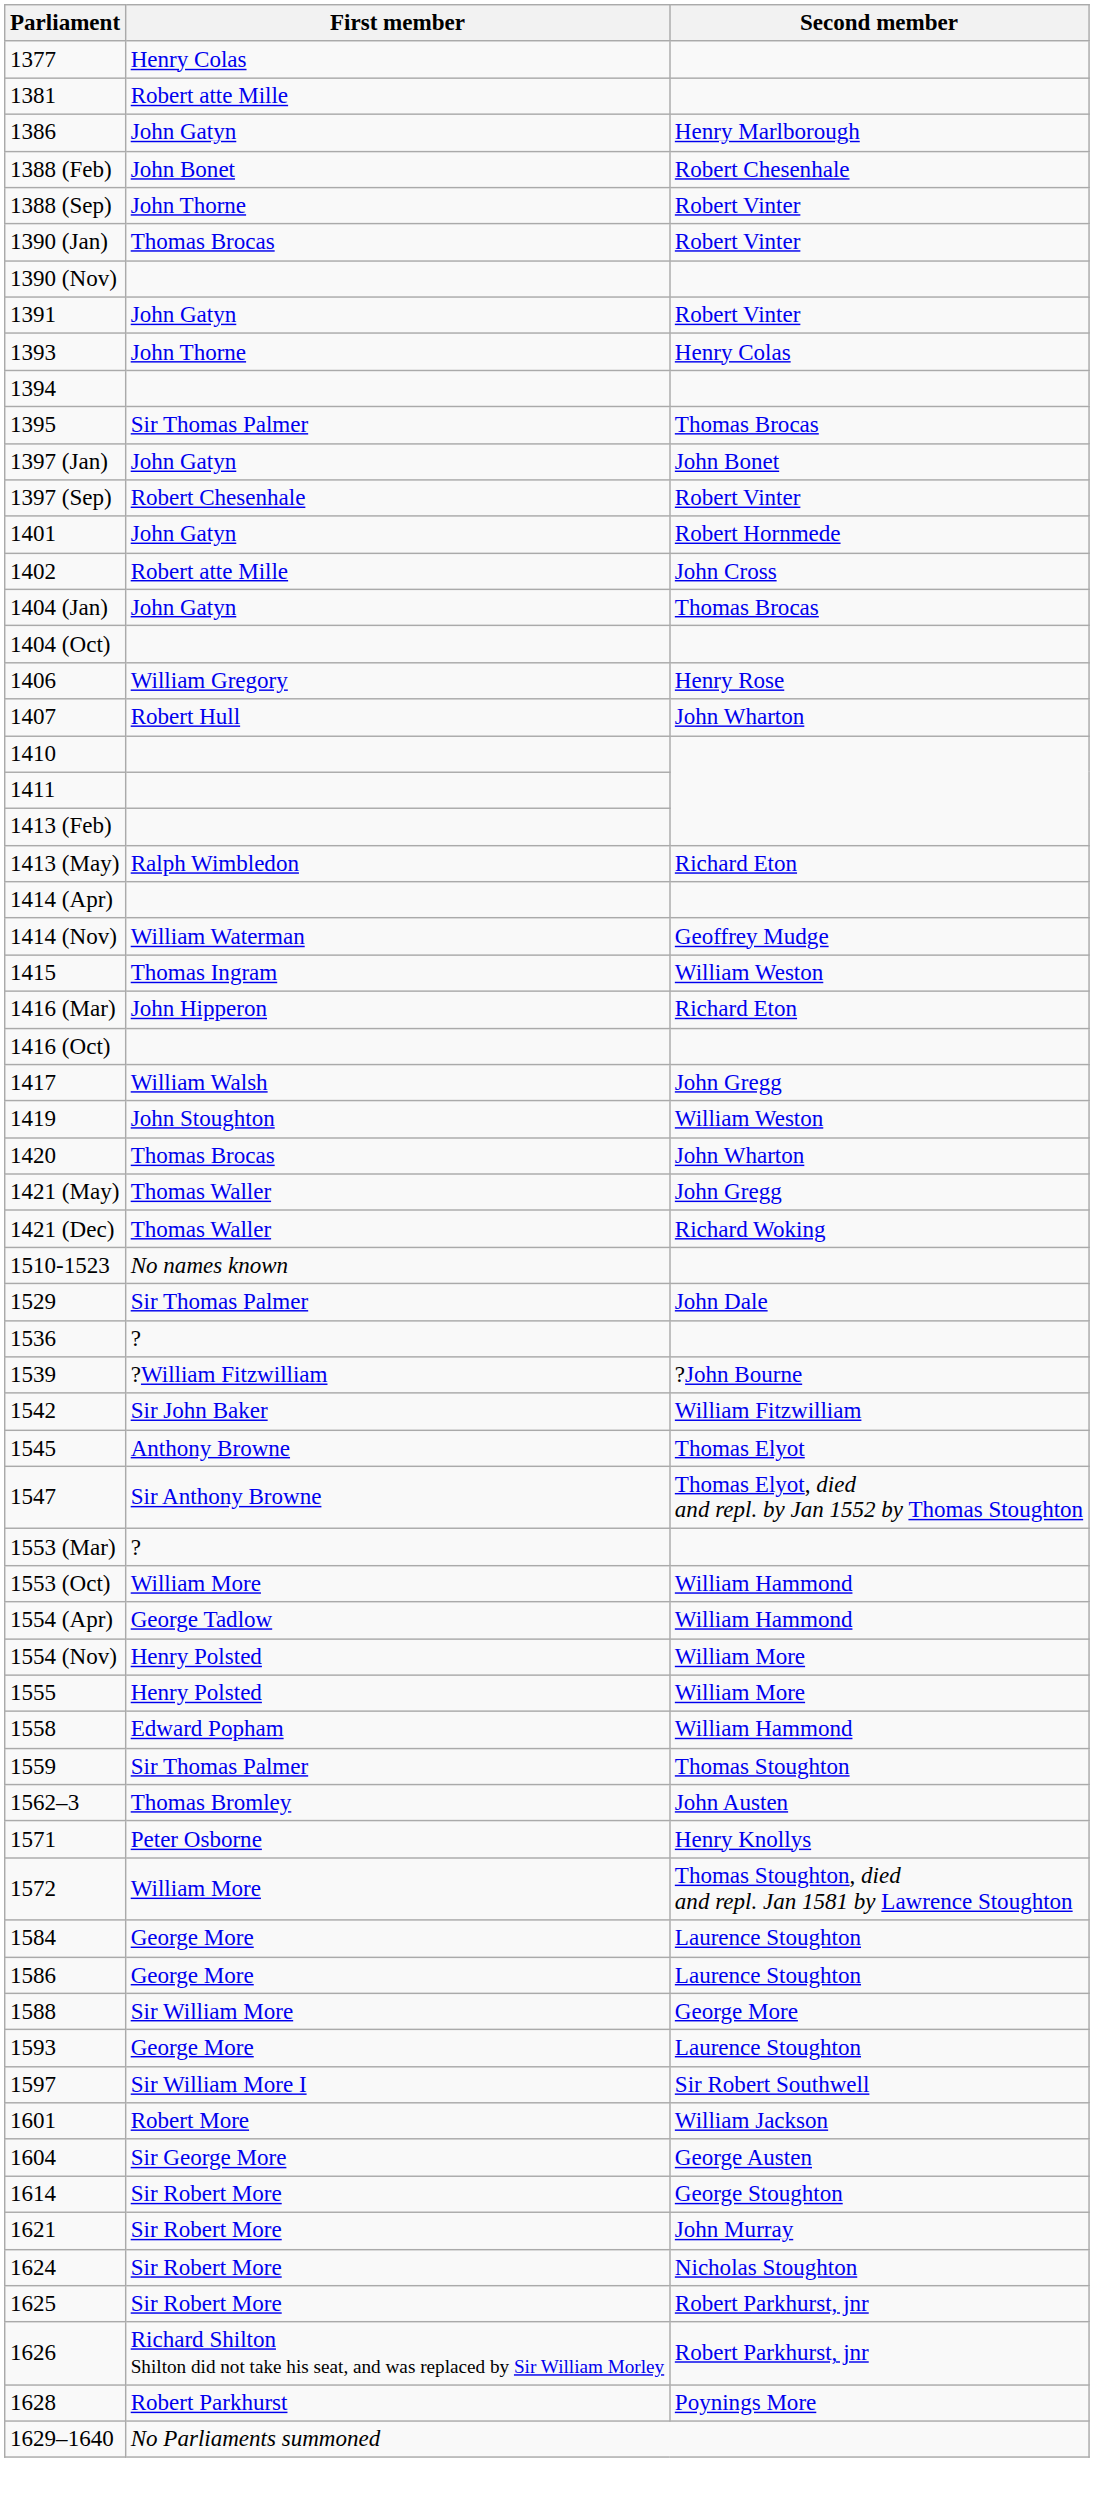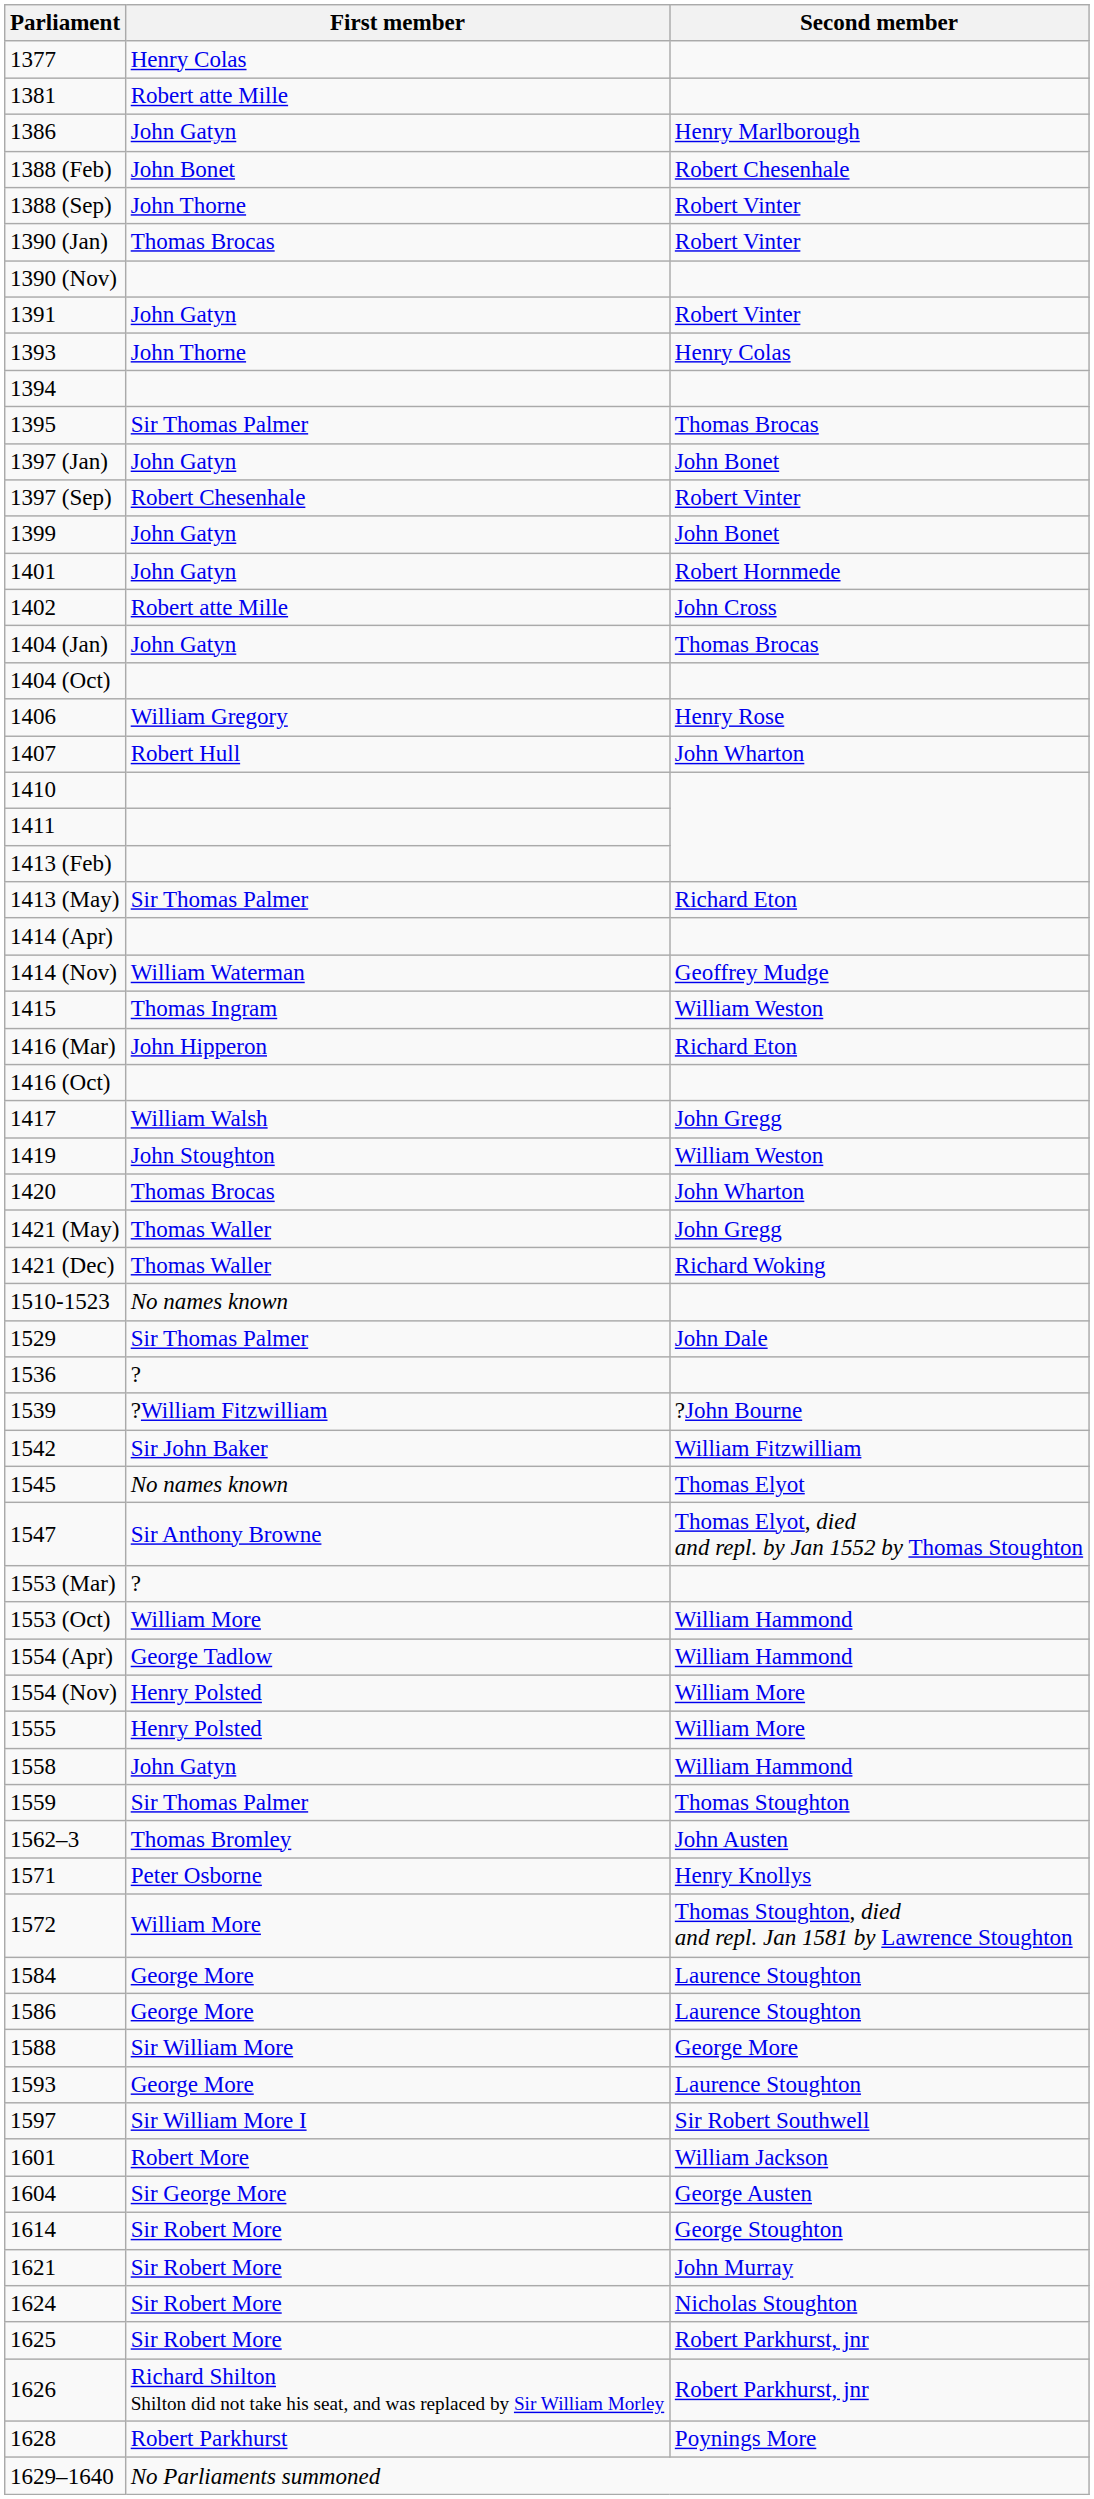+ row: 1399 | John Gatyn | John Bonet
1413 (May) | First member: Ralph Wimbledon -> Sir Thomas Palmer
1545 | First member: Anthony Browne -> No names known
1558 | First member: Edward Popham -> John Gatyn
